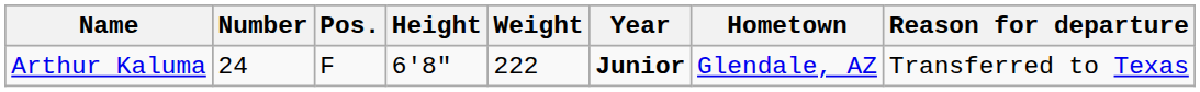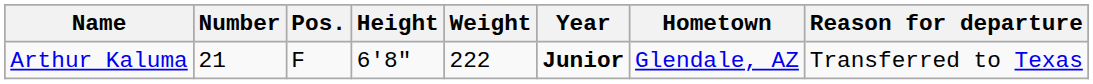Arthur Kaluma | Number: 24 -> 21
